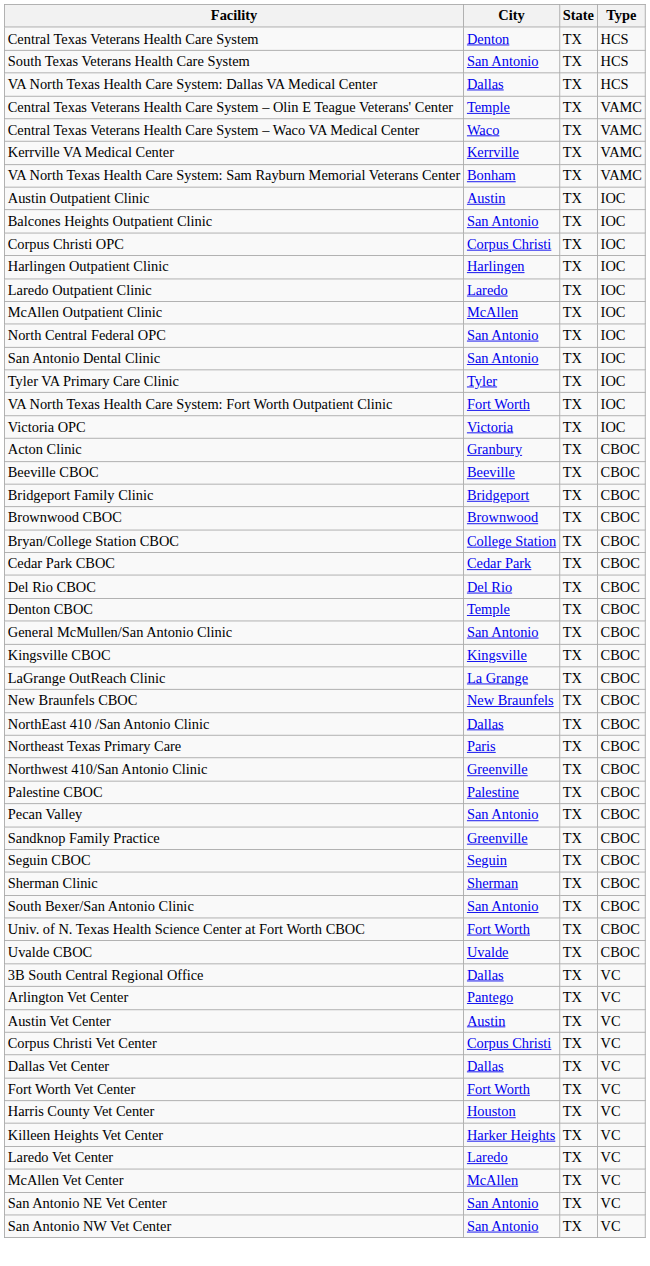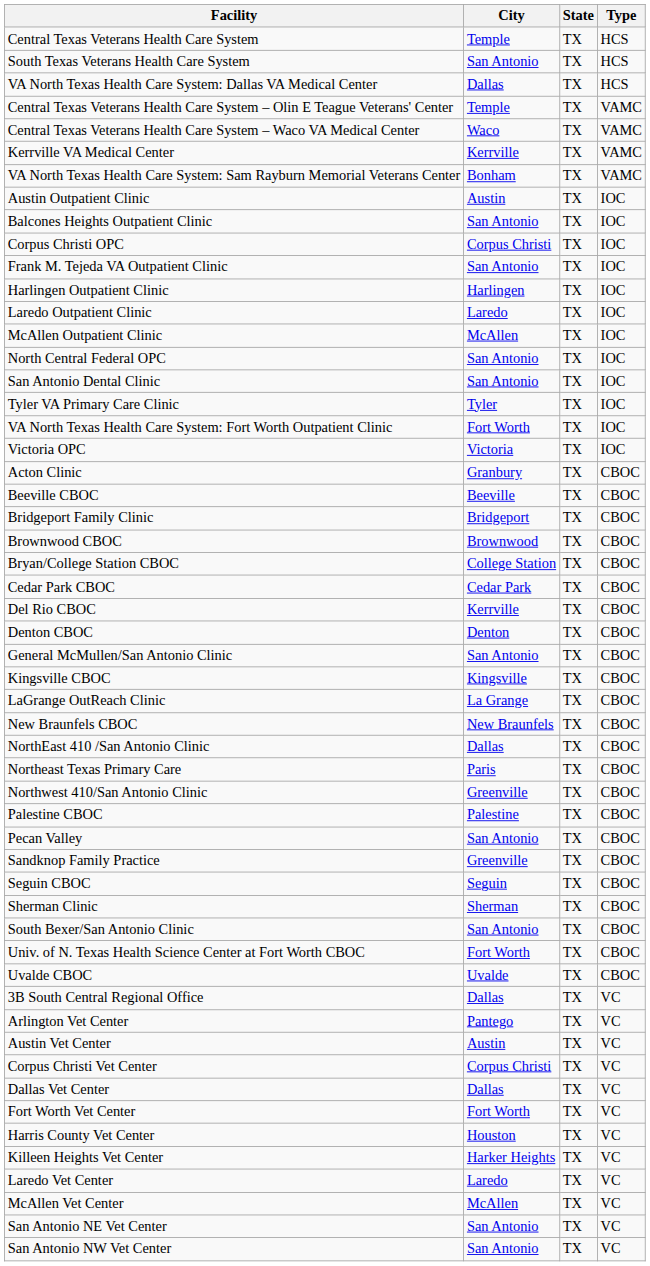Central Texas Veterans Health Care System | City: Denton -> Temple
+ row: Frank M. Tejeda VA Outpatient Clinic | San Antonio | TX | IOC
Del Rio CBOC | City: Del Rio -> Kerrville
Denton CBOC | City: Temple -> Denton
